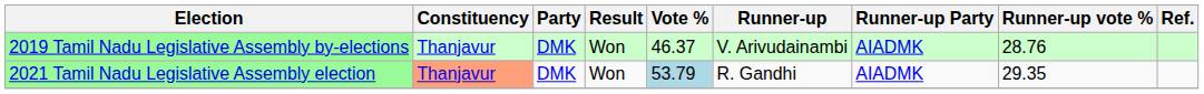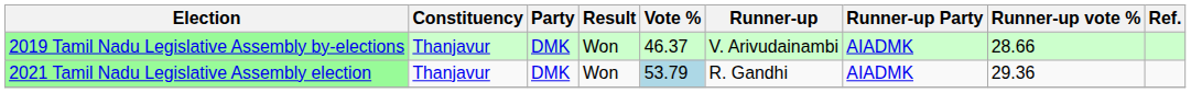2019 Tamil Nadu Legislative Assembly by-elections | Runner-up vote %: 28.76 -> 28.66
2021 Tamil Nadu Legislative Assembly election | Constituency: lightsalmon background -> no background
2021 Tamil Nadu Legislative Assembly election | Runner-up vote %: 29.35 -> 29.36
